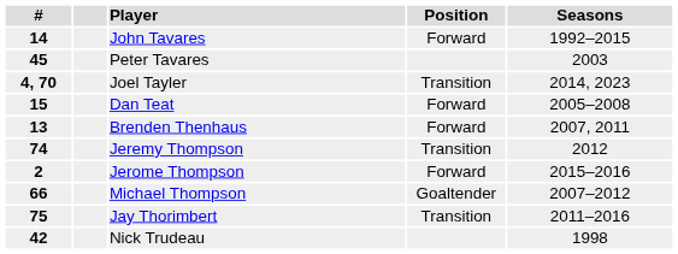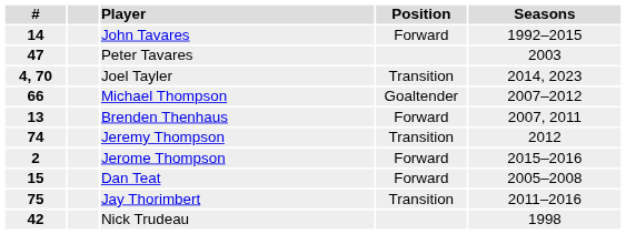Peter Tavares | #: 45 -> 47
rows swapped: Dan Teat <-> Michael Thompson
